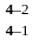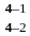rows swapped: 4–2 <-> 4–1
